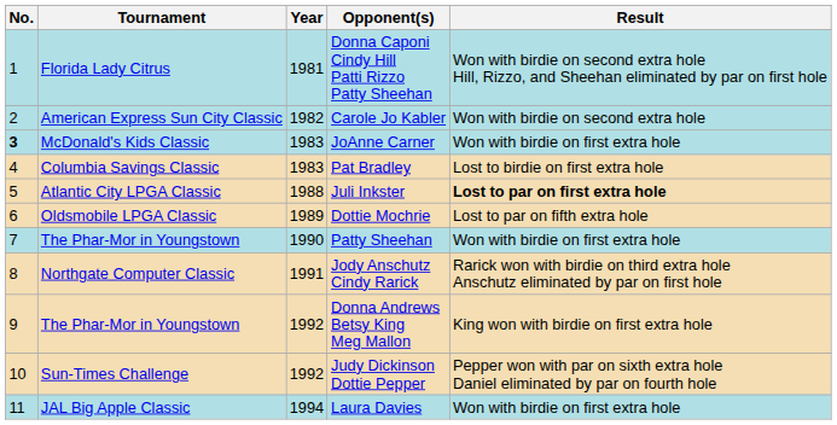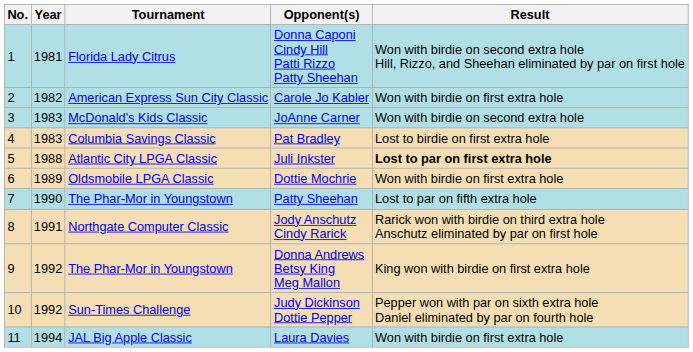columns swapped: Year <-> Tournament
Carole Jo Kabler | Result: Won with birdie on second extra hole -> Won with birdie on first extra hole
JoAnne Carner | No.: bold -> normal
JoAnne Carner | Result: Won with birdie on first extra hole -> Won with birdie on second extra hole
Dottie Mochrie | Result: Lost to par on fifth extra hole -> Won with birdie on first extra hole
Patty Sheehan | Result: Won with birdie on first extra hole -> Lost to par on fifth extra hole
